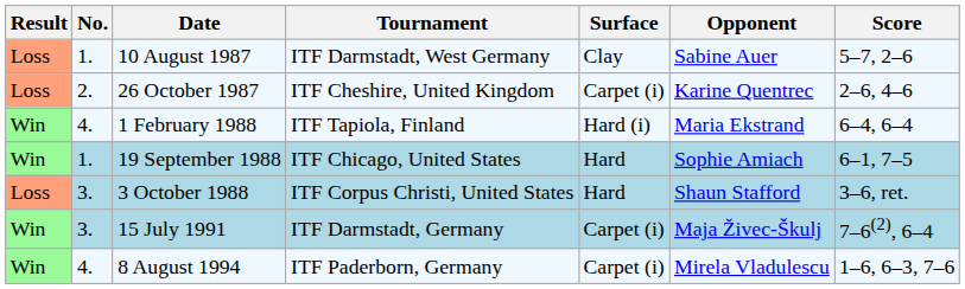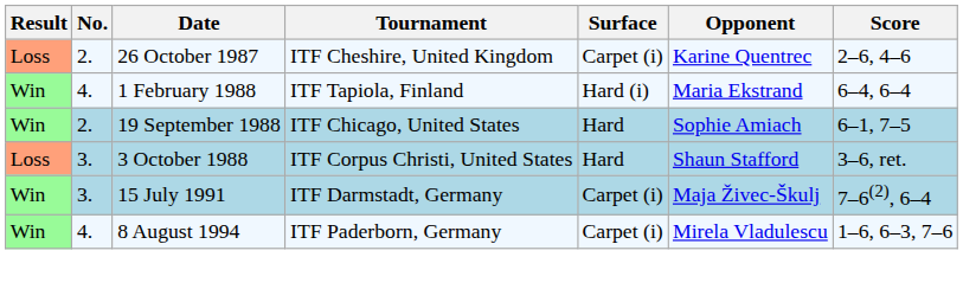- row: Loss | 1. | 10 August 1987 | ITF Darmstadt, West Germany | Clay | Sabine Auer | 5–7, 2–6
19 September 1988 | No.: 1. -> 2.
